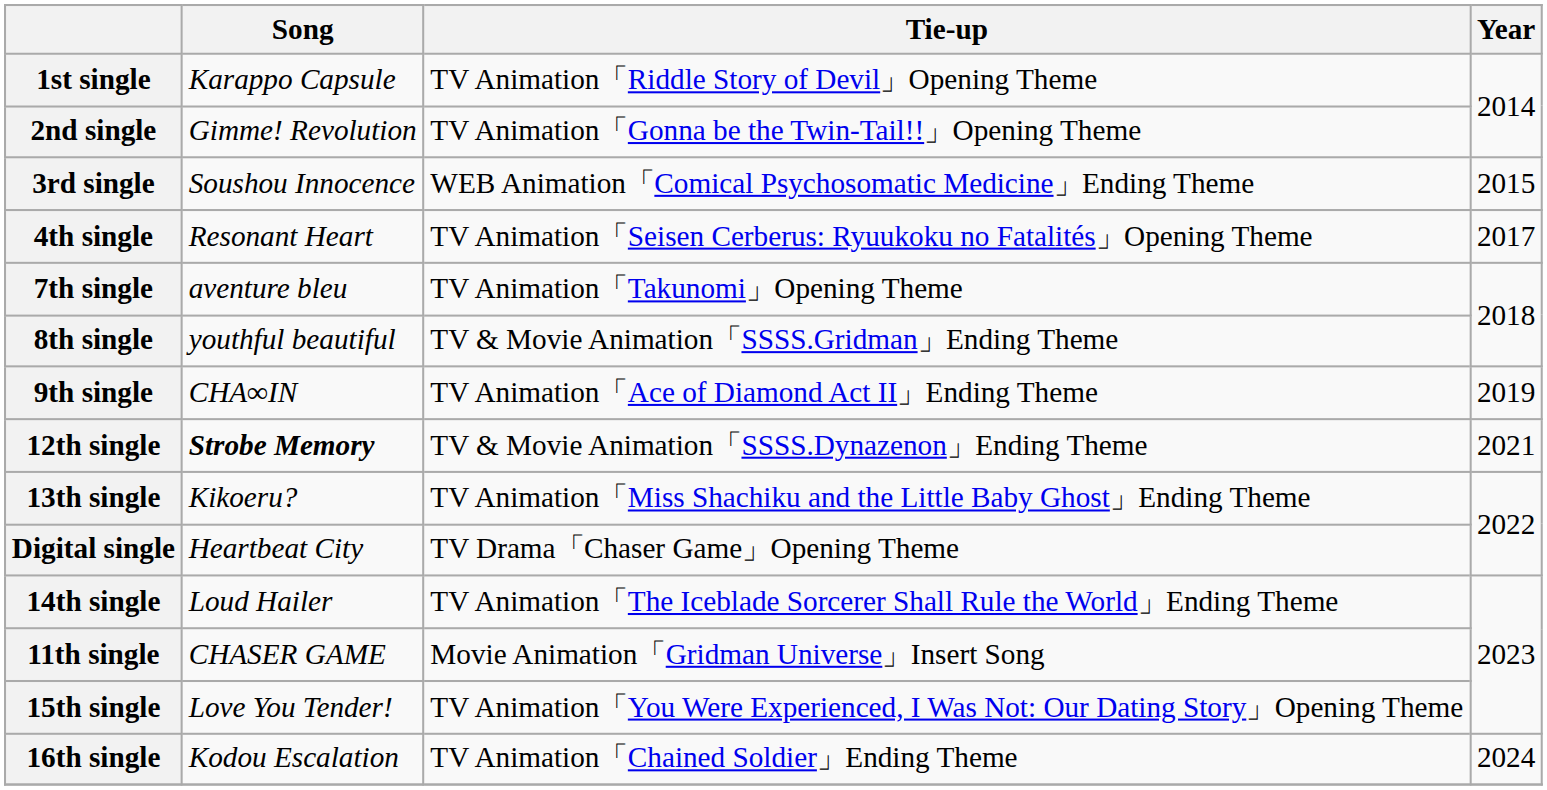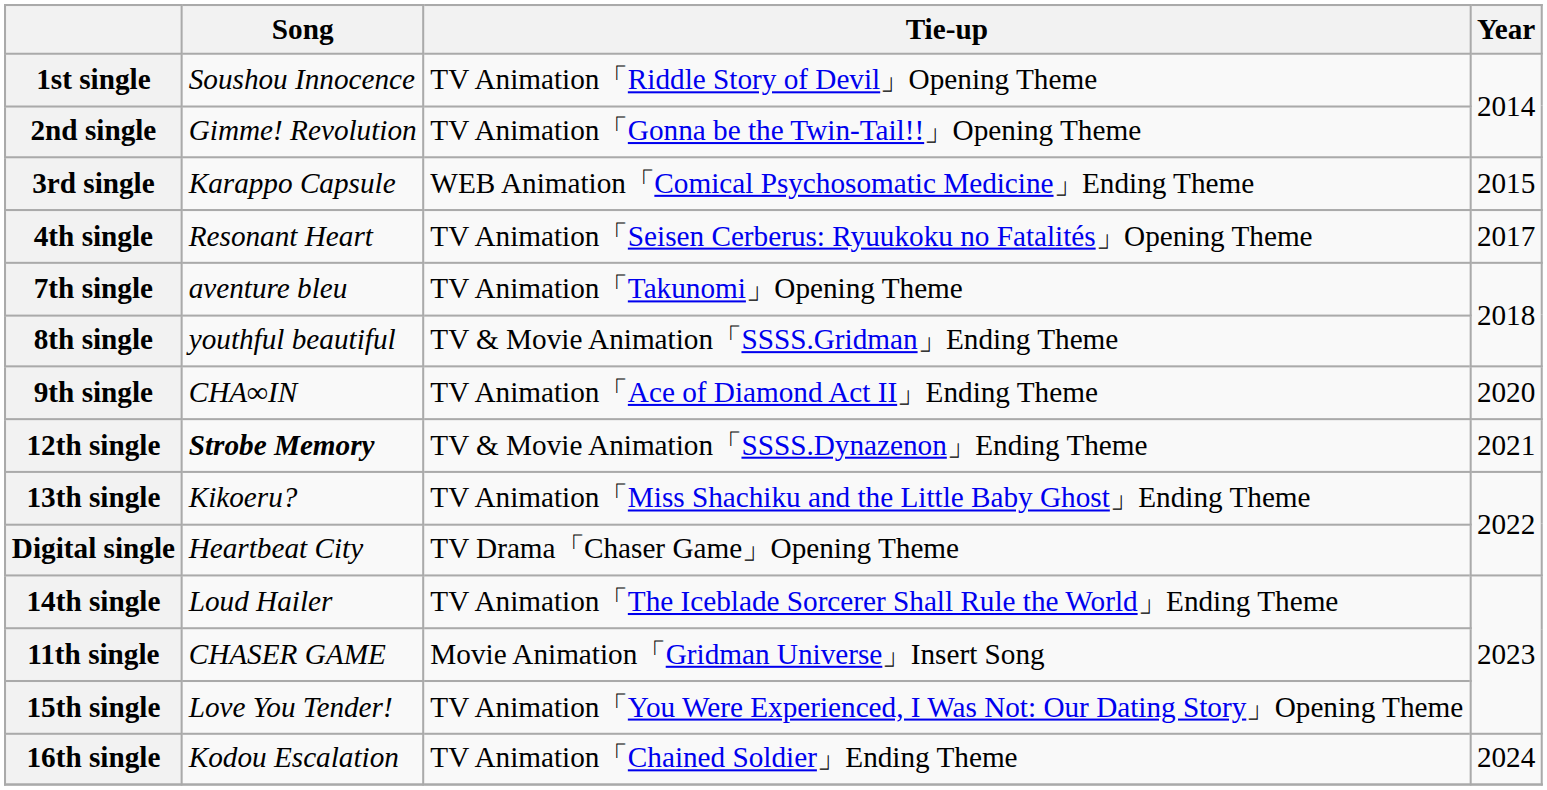1st single | Song: Karappo Capsule -> Soushou Innocence
3rd single | Song: Soushou Innocence -> Karappo Capsule
9th single | Year: 2019 -> 2020
